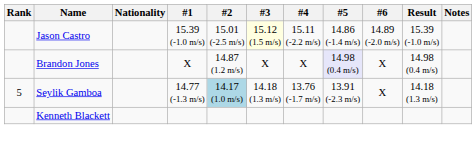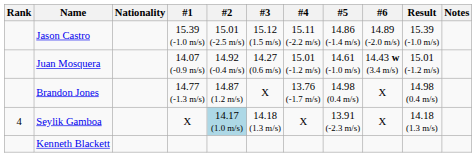Jason Castro | #3: lightyellow background -> no background
+ row: Juan Mosquera | 14.07 (-0.9 m/s) | 14.92 (-0.4 m/s) | 14.27 (0.6 m/s) | 15.01 (-1.2 m/s) | 14.61 (-1.0 m/s) | 14.43 w (3.4 m/s) | 15.01 (-1.2 m/s)
Brandon Jones | #1: X -> 14.77 (-1.3 m/s)
Brandon Jones | #4: X -> 13.76 (-1.7 m/s)
Brandon Jones | #5: lavender background -> no background
Seylik Gamboa | Rank: 5 -> 4
Seylik Gamboa | #1: 14.77 (-1.3 m/s) -> X
Seylik Gamboa | #4: 13.76 (-1.7 m/s) -> X
